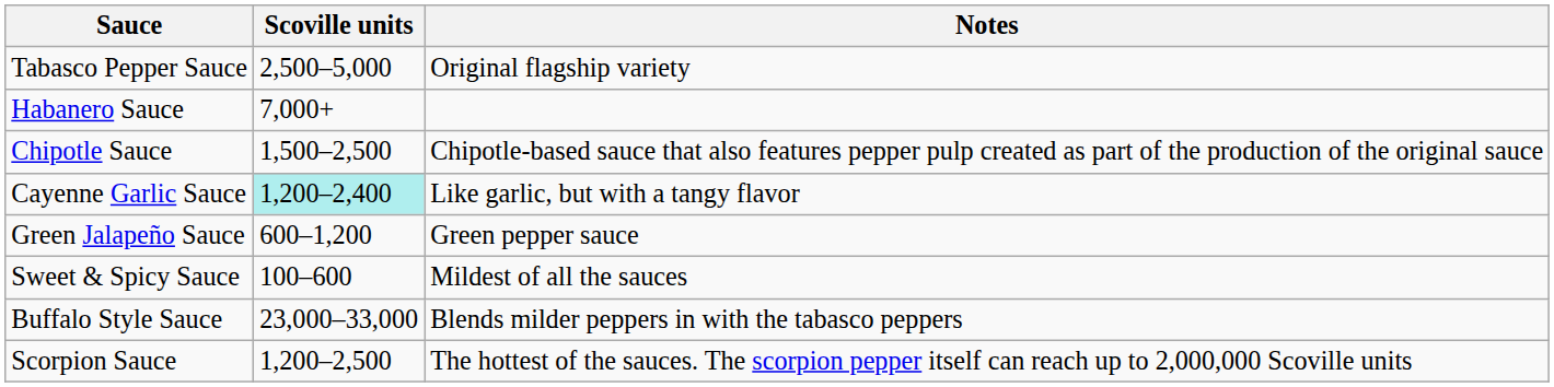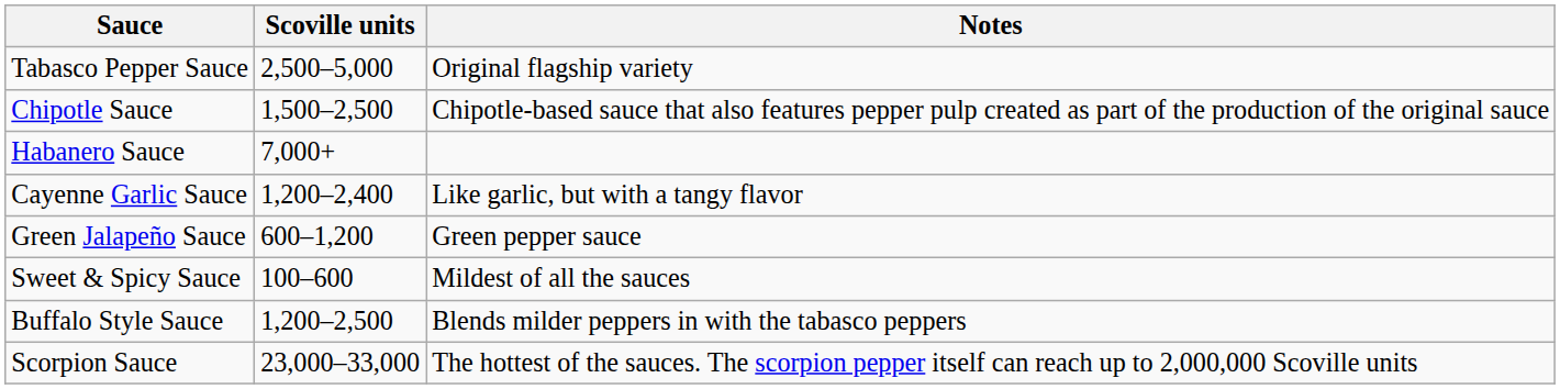rows swapped: Habanero Sauce <-> Chipotle Sauce
Cayenne Garlic Sauce | Scoville units: paleturquoise background -> no background
Buffalo Style Sauce | Scoville units: 23,000–33,000 -> 1,200–2,500
Scorpion Sauce | Scoville units: 1,200–2,500 -> 23,000–33,000
